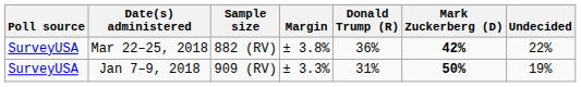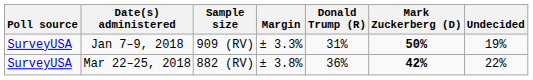rows swapped: Mar 22–25, 2018 <-> Jan 7–9, 2018
